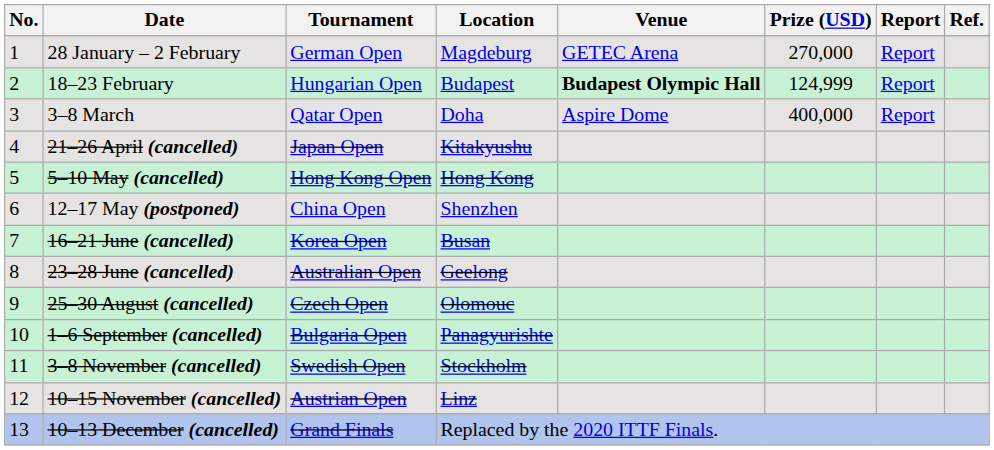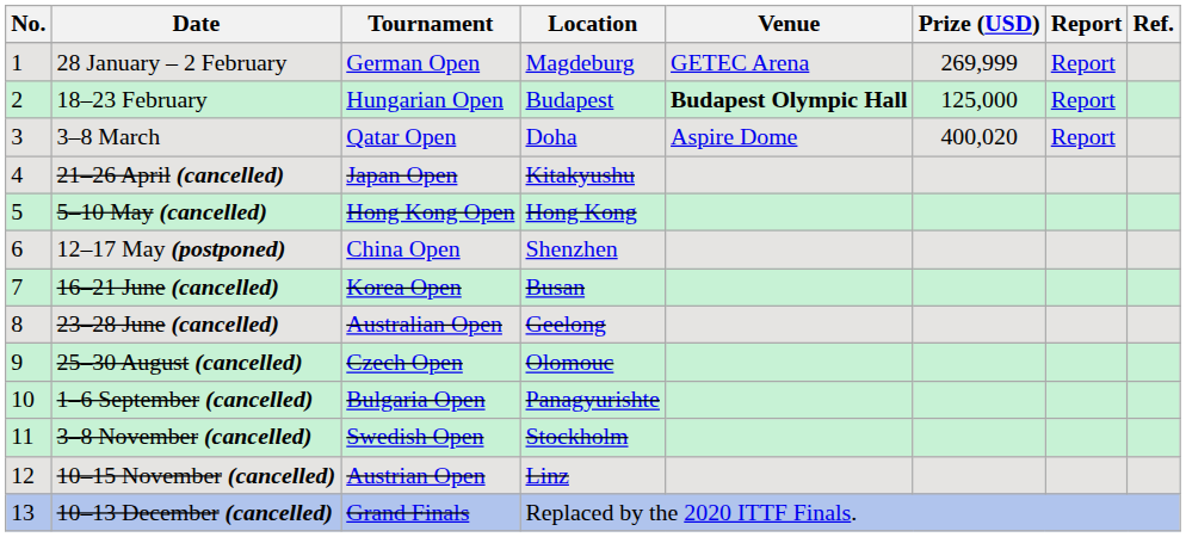28 January – 2 February | Prize (USD): 270,000 -> 269,999
18–23 February | Prize (USD): 124,999 -> 125,000
3–8 March | Prize (USD): 400,000 -> 400,020
